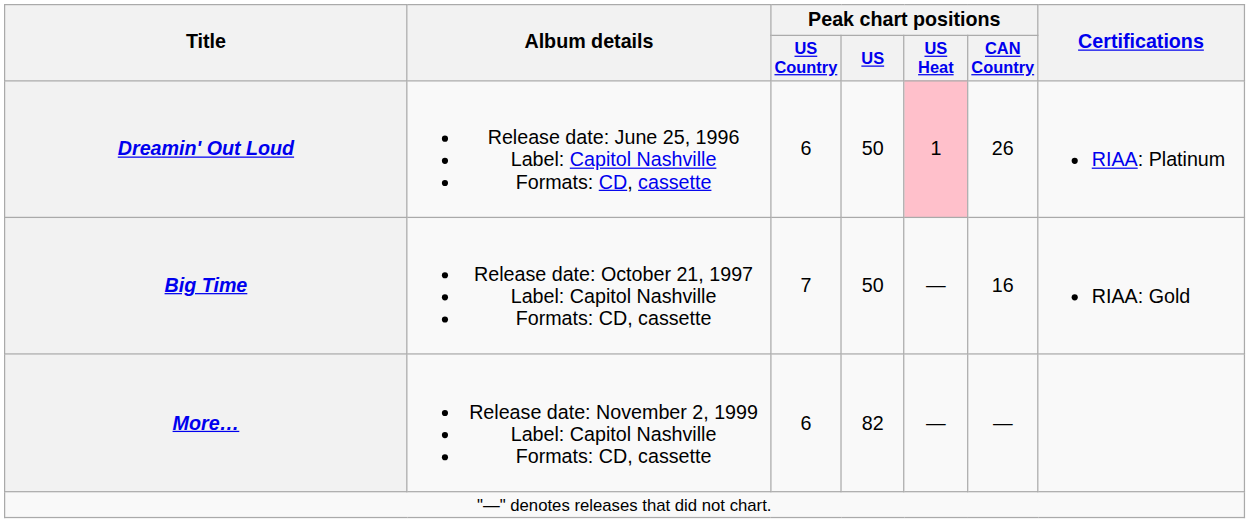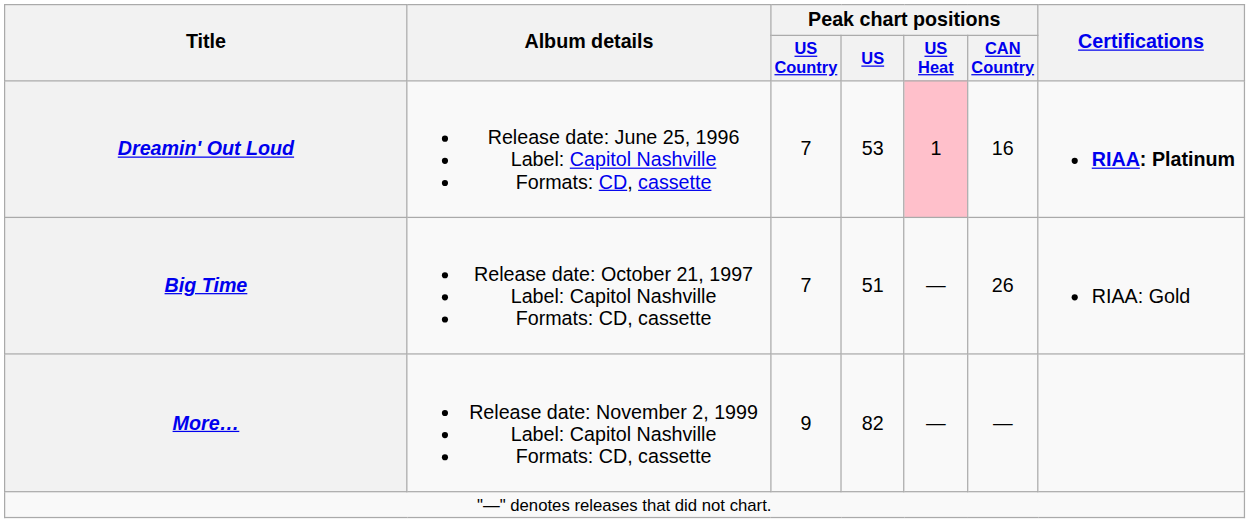Dreamin' Out Loud | Peak chart positions / US Country: 6 -> 7
Dreamin' Out Loud | Peak chart positions / US: 50 -> 53
Dreamin' Out Loud | Peak chart positions / CAN Country: 26 -> 16
Dreamin' Out Loud | Certifications: normal -> bold
Big Time | Peak chart positions / US: 50 -> 51
Big Time | Peak chart positions / CAN Country: 16 -> 26
More… | Peak chart positions / US Country: 6 -> 9
